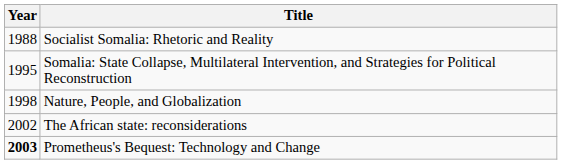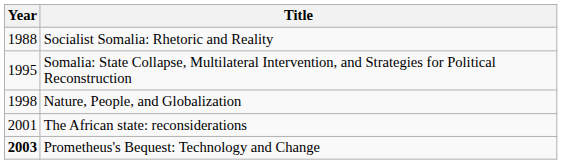The African state: reconsiderations | Year: 2002 -> 2001
